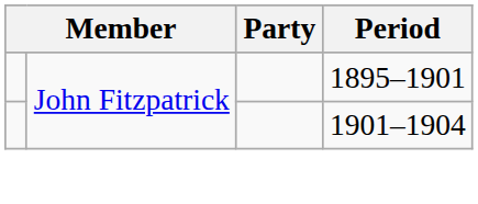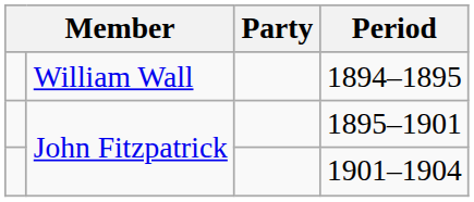+ row: William Wall | 1894–1895
